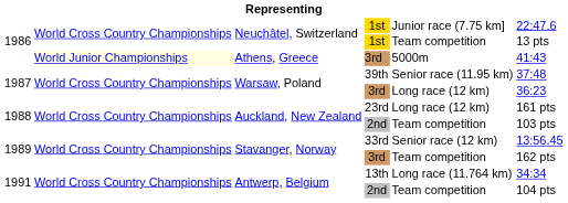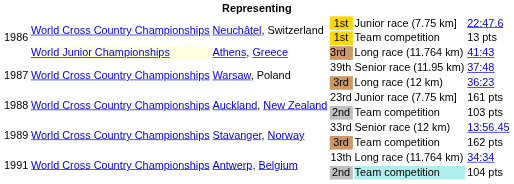Athens, Greece / 3rd | column 5: 5000m -> Long race (11.764 km)
23rd | column 5: Long race (12 km) -> Junior race (7.75 km]
Antwerp, Belgium / 2nd | column 5: no background -> paleturquoise background
